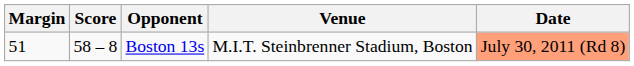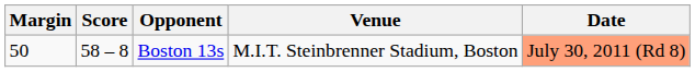Boston 13s | Margin: 51 -> 50
